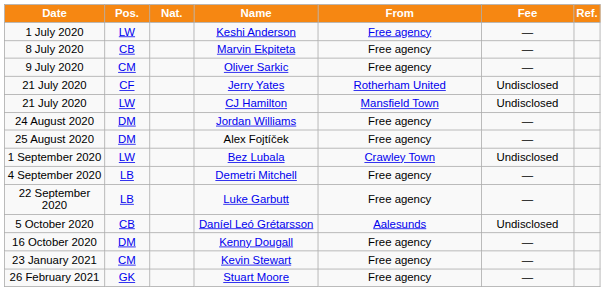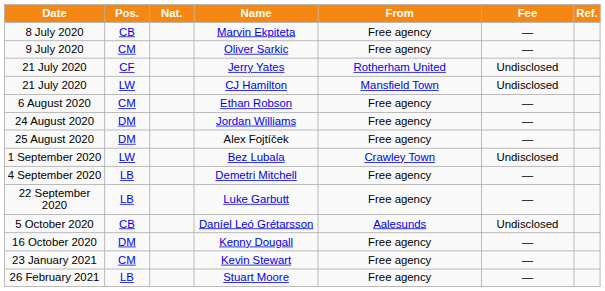- row: 1 July 2020 | LW | Keshi Anderson | Free agency | —
+ row: 6 August 2020 | CM | Ethan Robson | Free agency | —
Stuart Moore | Pos.: GK -> LB
